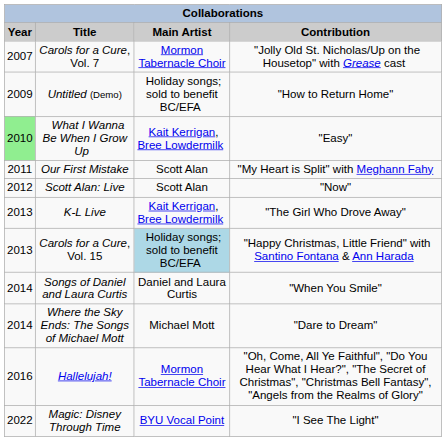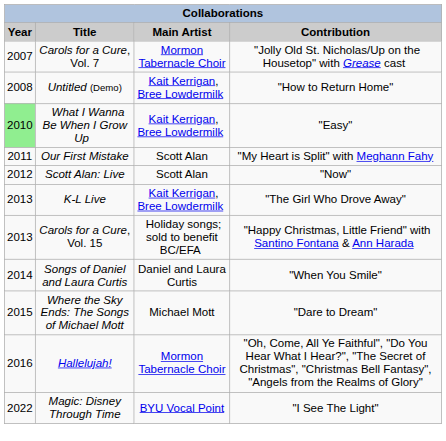Untitled (Demo) | Year: 2009 -> 2008
Untitled (Demo) | Main Artist: Holiday songs; sold to benefit BC/EFA -> Kait Kerrigan, Bree Lowdermilk
Carols for a Cure, Vol. 15 | Main Artist: lightblue background -> no background
Where the Sky Ends: The Songs of Michael Mott | Year: 2014 -> 2015
